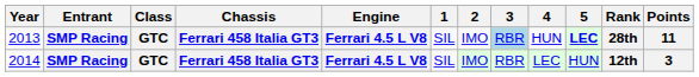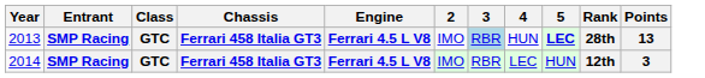- column: 1 | SIL | SIL
2013 | Points: 11 -> 13
